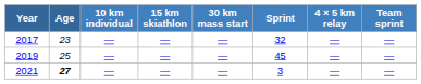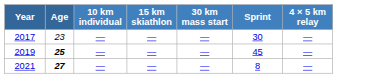- column: Team sprint | — | — | —
2017 | Sprint: 32 -> 30
2019 | Age: normal -> bold
2021 | Sprint: 3 -> 8
